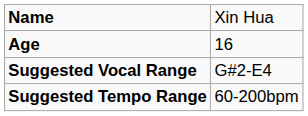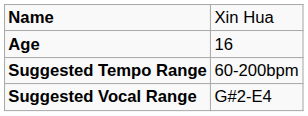rows swapped: Suggested Tempo Range <-> Suggested Vocal Range
